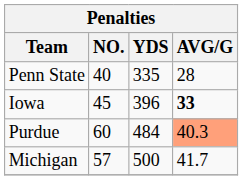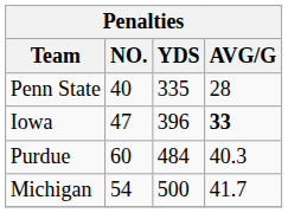Iowa | NO.: 45 -> 47
Purdue | AVG/G: lightsalmon background -> no background
Michigan | NO.: 57 -> 54
